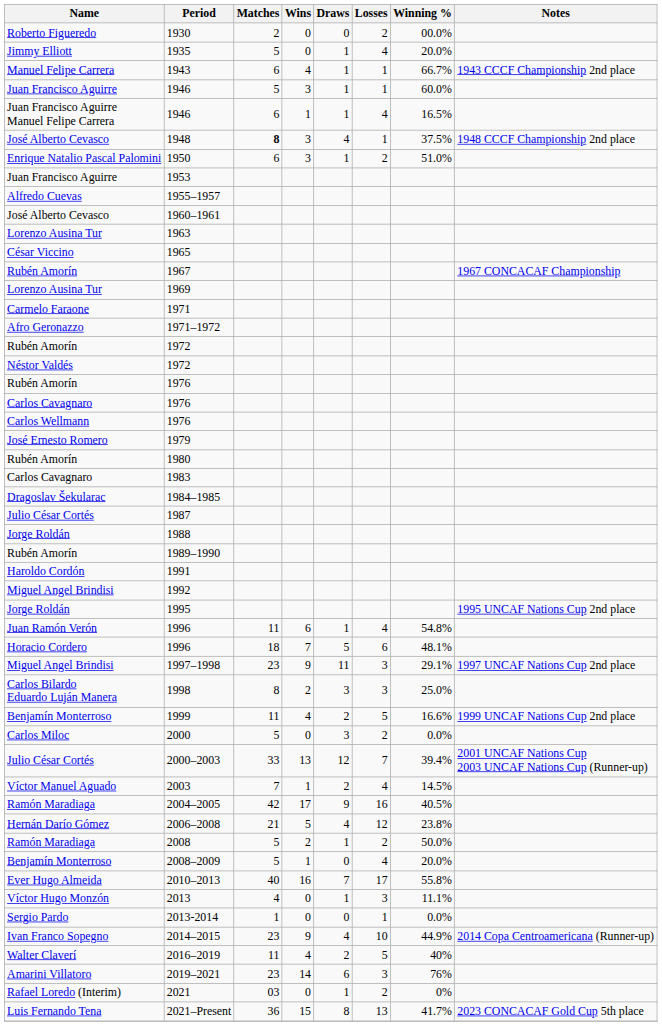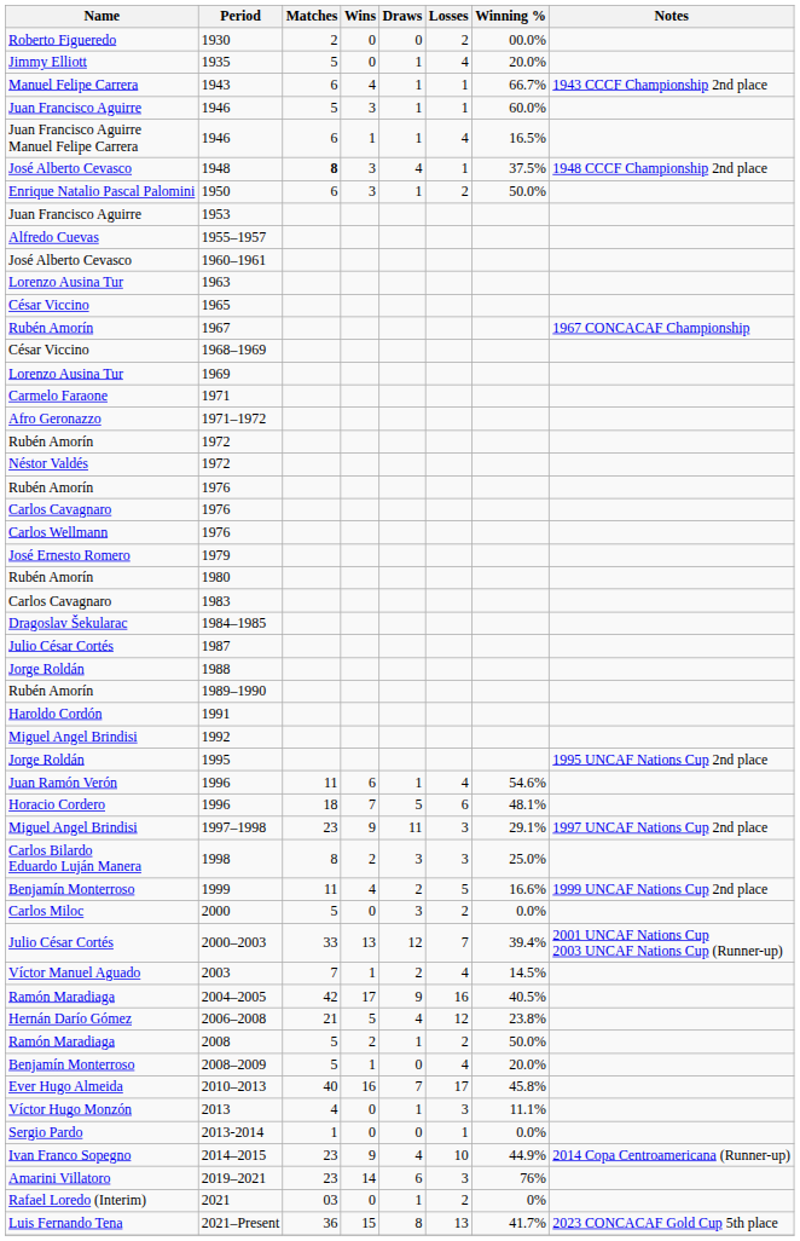1950 | Winning %: 51.0% -> 50.0%
+ row: César Viccino | 1968–1969
Juan Ramón Verón / 1996 | Winning %: 54.8% -> 54.6%
2010–2013 | Winning %: 55.8% -> 45.8%
- row: Walter Claverí | 2016–2019 | 11 | 4 | 2 | 5 | 40%
